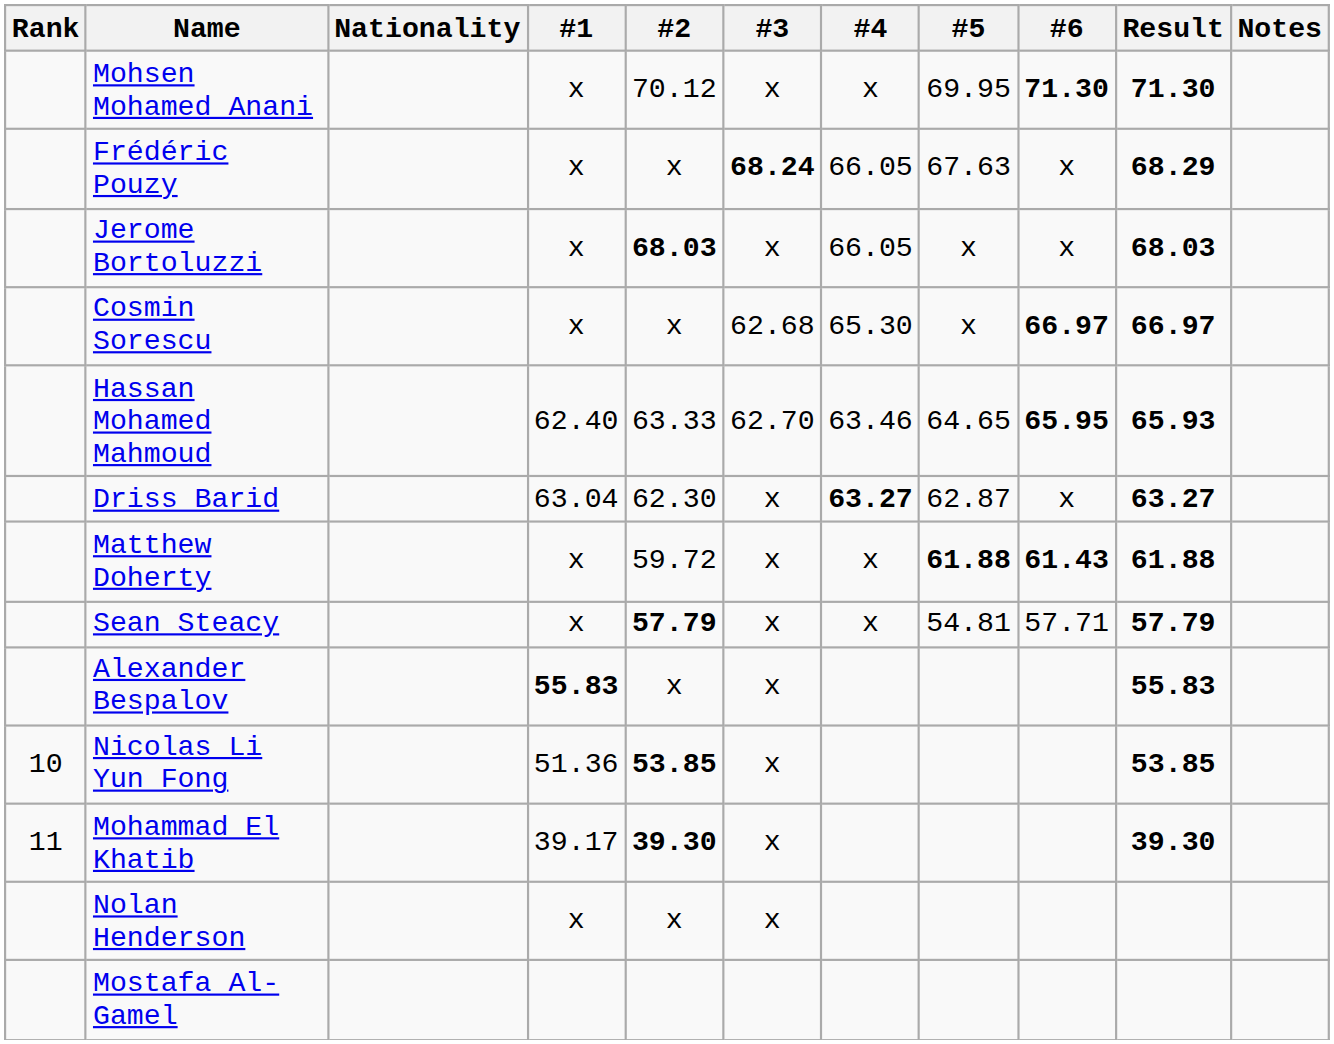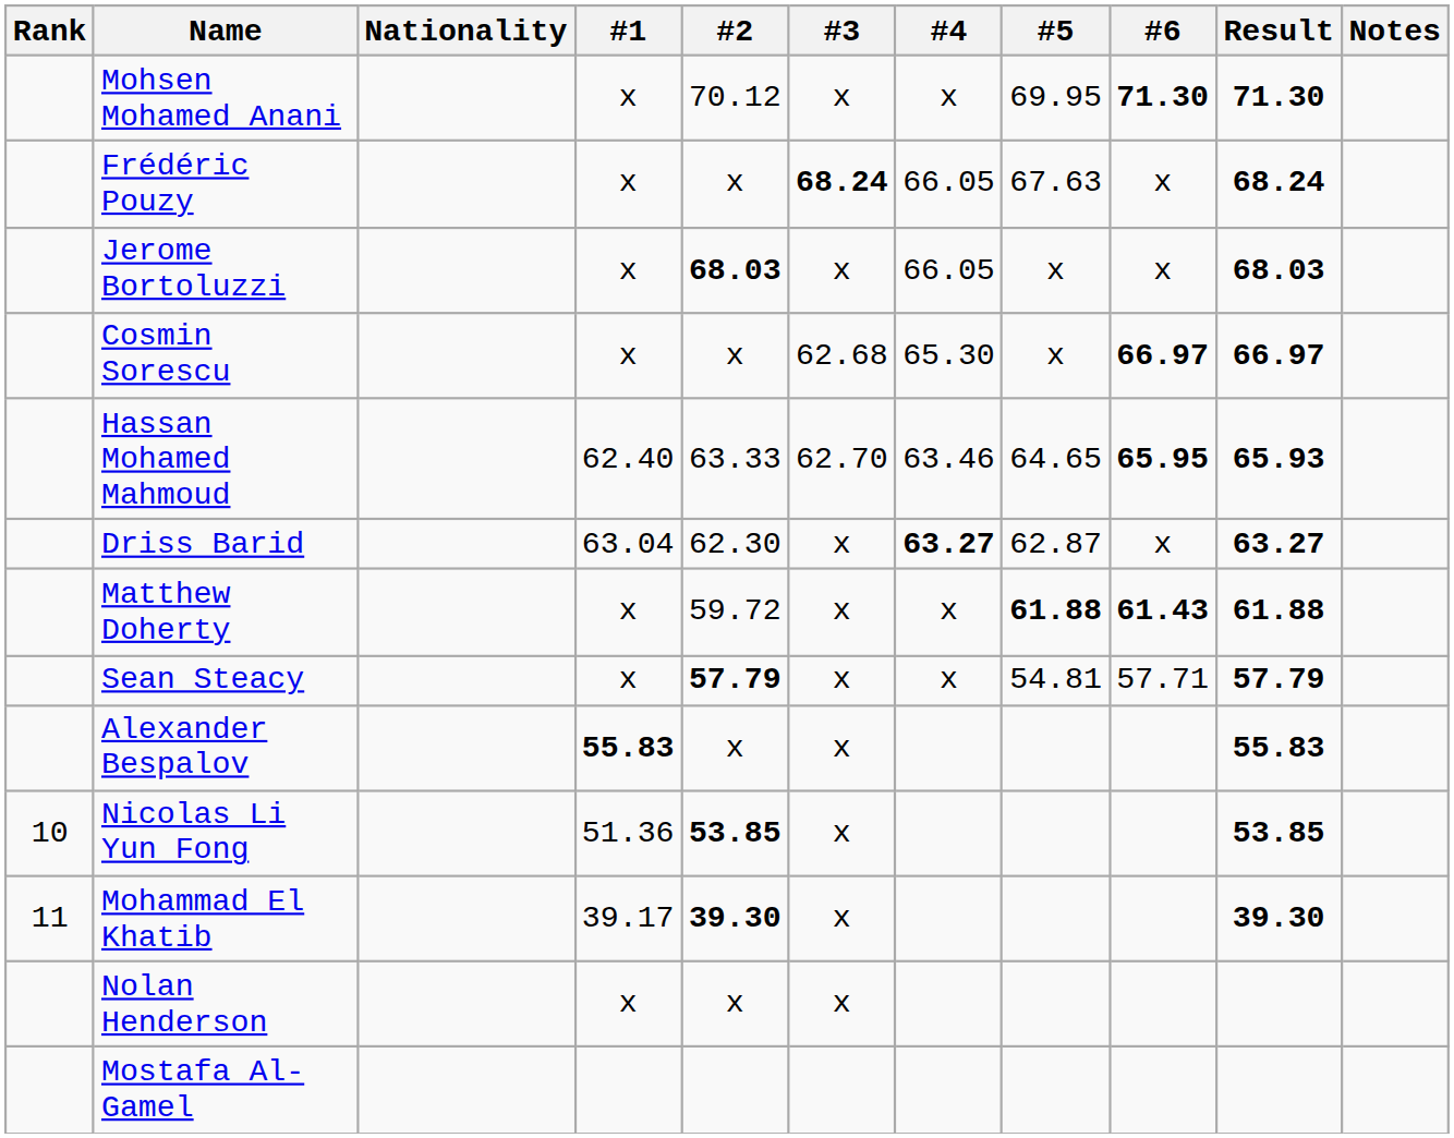Frédéric Pouzy | Result: 68.29 -> 68.24
